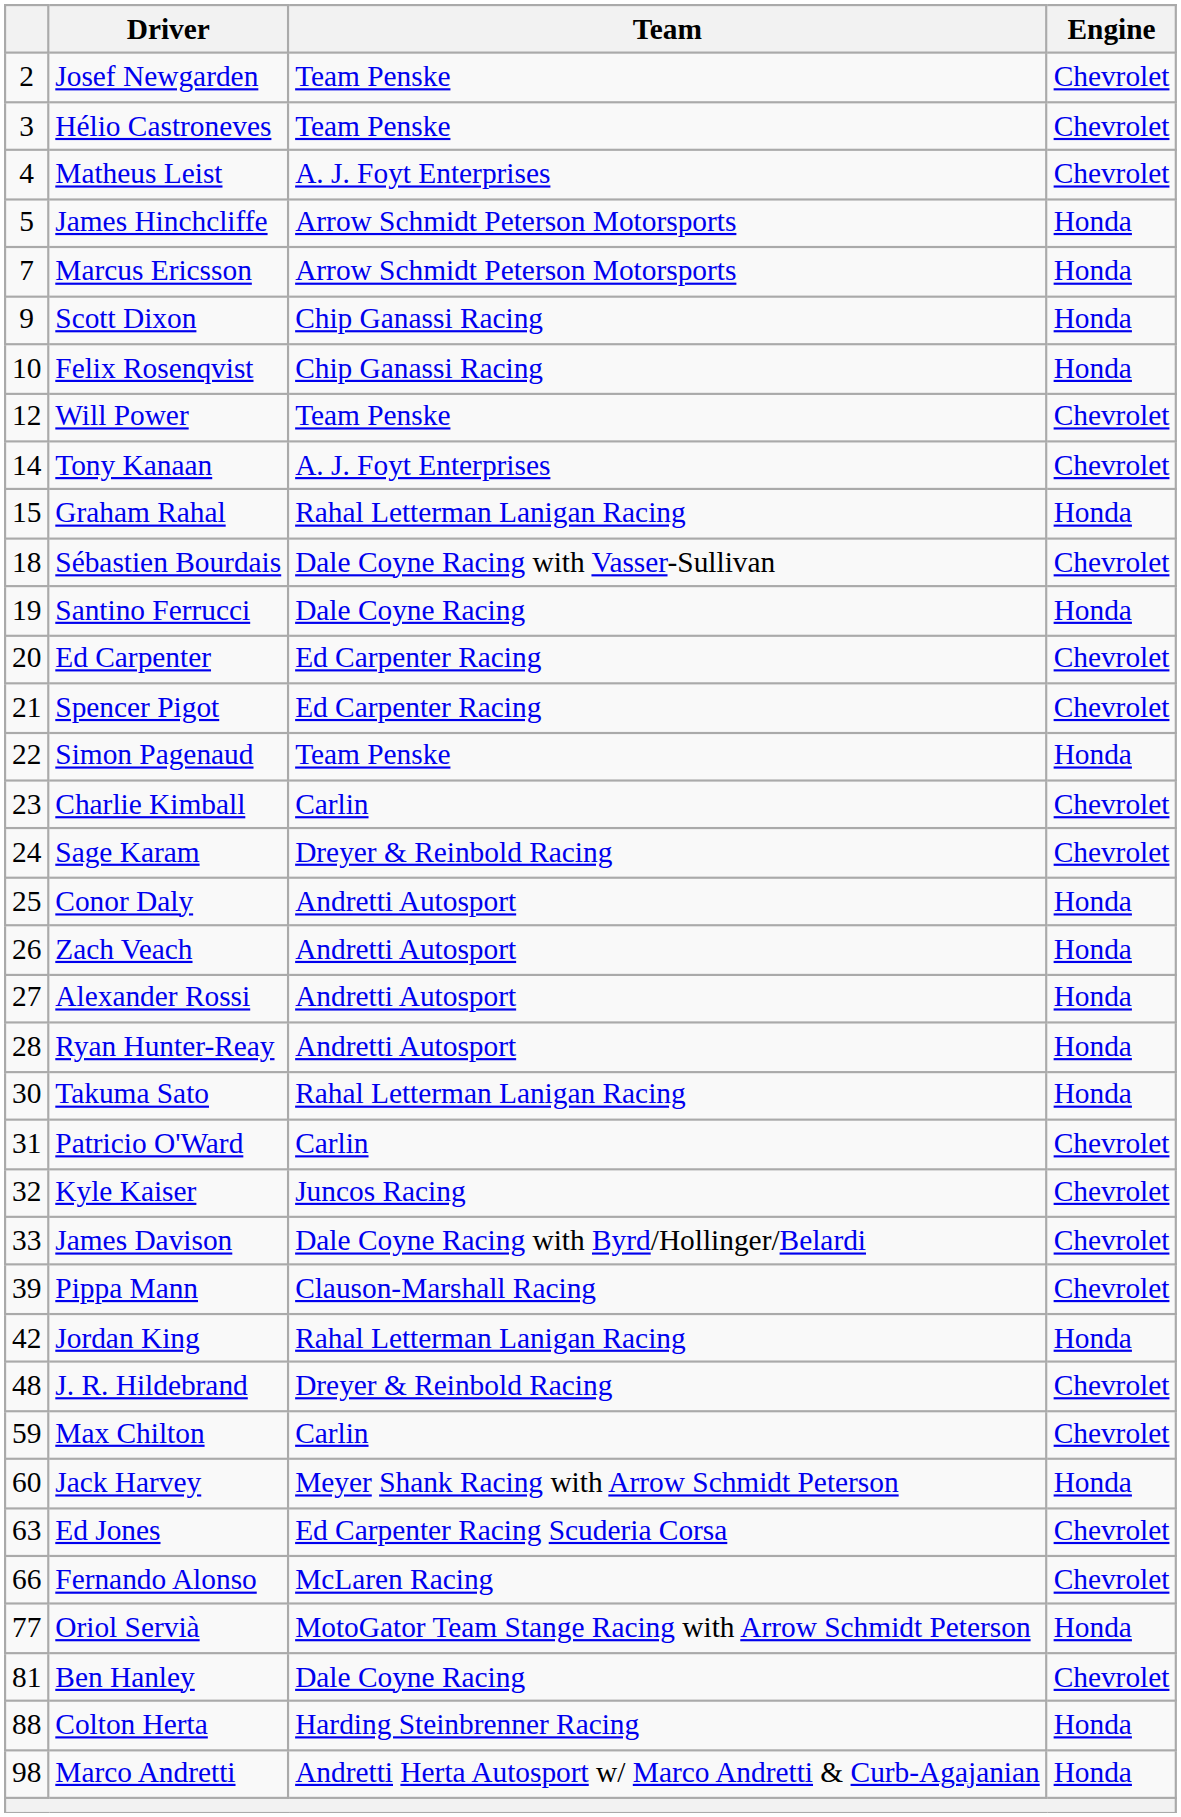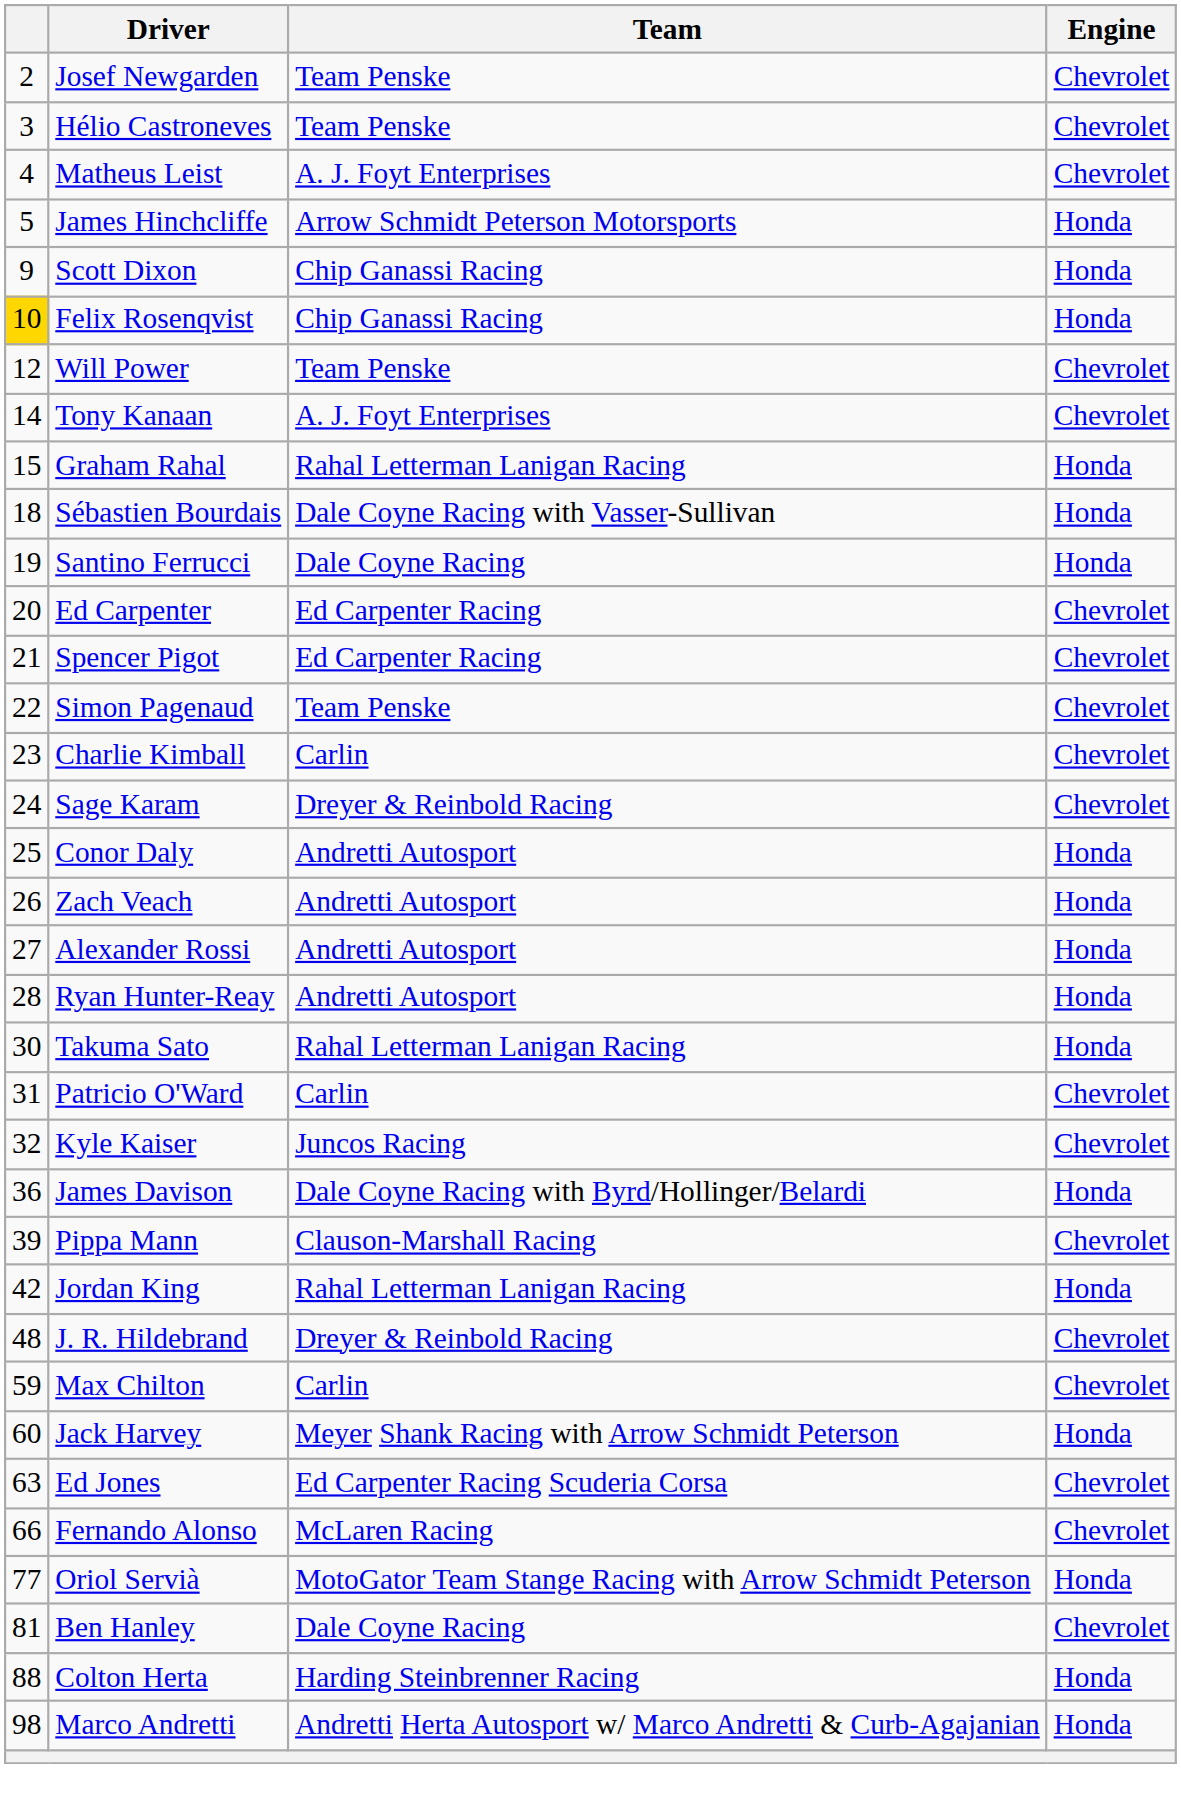- row: 7 | Marcus Ericsson | Arrow Schmidt Peterson Motorsports | Honda
Felix Rosenqvist | column 1: no background -> gold background
Sébastien Bourdais | Engine: Chevrolet -> Honda
Simon Pagenaud | Engine: Honda -> Chevrolet
James Davison | column 1: 33 -> 36
James Davison | Engine: Chevrolet -> Honda
